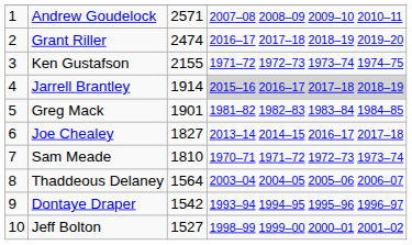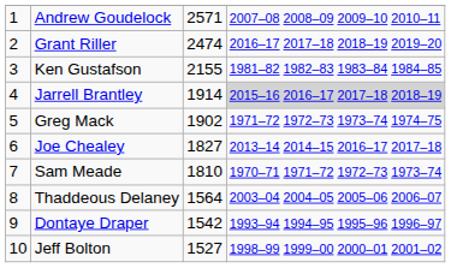Ken Gustafson | column 4: 1971–72 1972–73 1973–74 1974–75 -> 1981–82 1982–83 1983–84 1984–85
Greg Mack | column 3: 1901 -> 1902
Greg Mack | column 4: 1981–82 1982–83 1983–84 1984–85 -> 1971–72 1972–73 1973–74 1974–75
